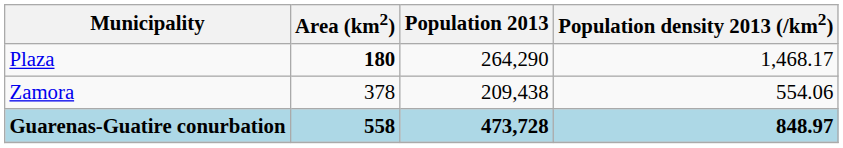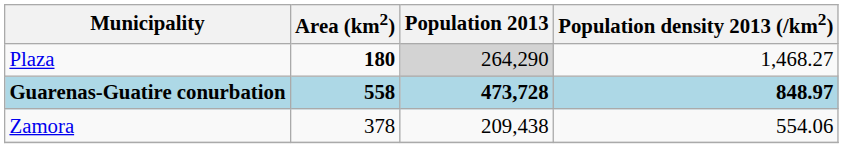Plaza | Population 2013: no background -> lightgrey background
Plaza | Population density 2013 (/km2): 1,468.17 -> 1,468.27
rows swapped: Zamora <-> Guarenas-Guatire conurbation
